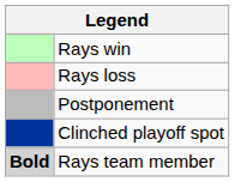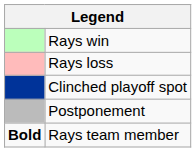rows swapped: Postponement <-> Clinched playoff spot
Rays team member | column 1: lightgrey background -> no background
